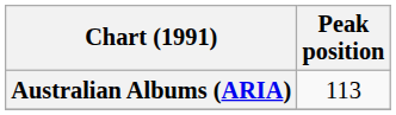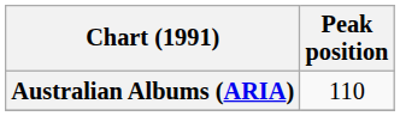Australian Albums (ARIA) | Peak position: 113 -> 110
